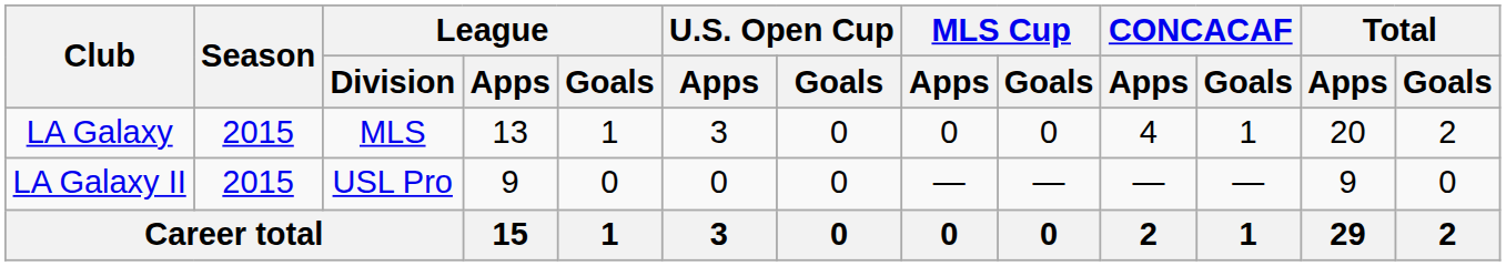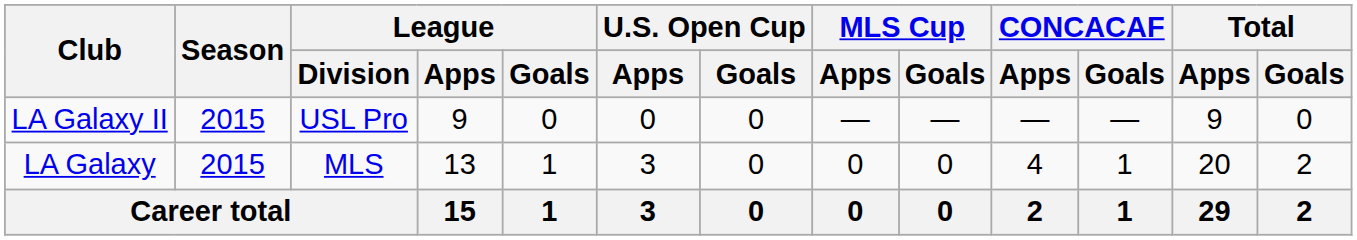rows swapped: LA Galaxy II <-> LA Galaxy
